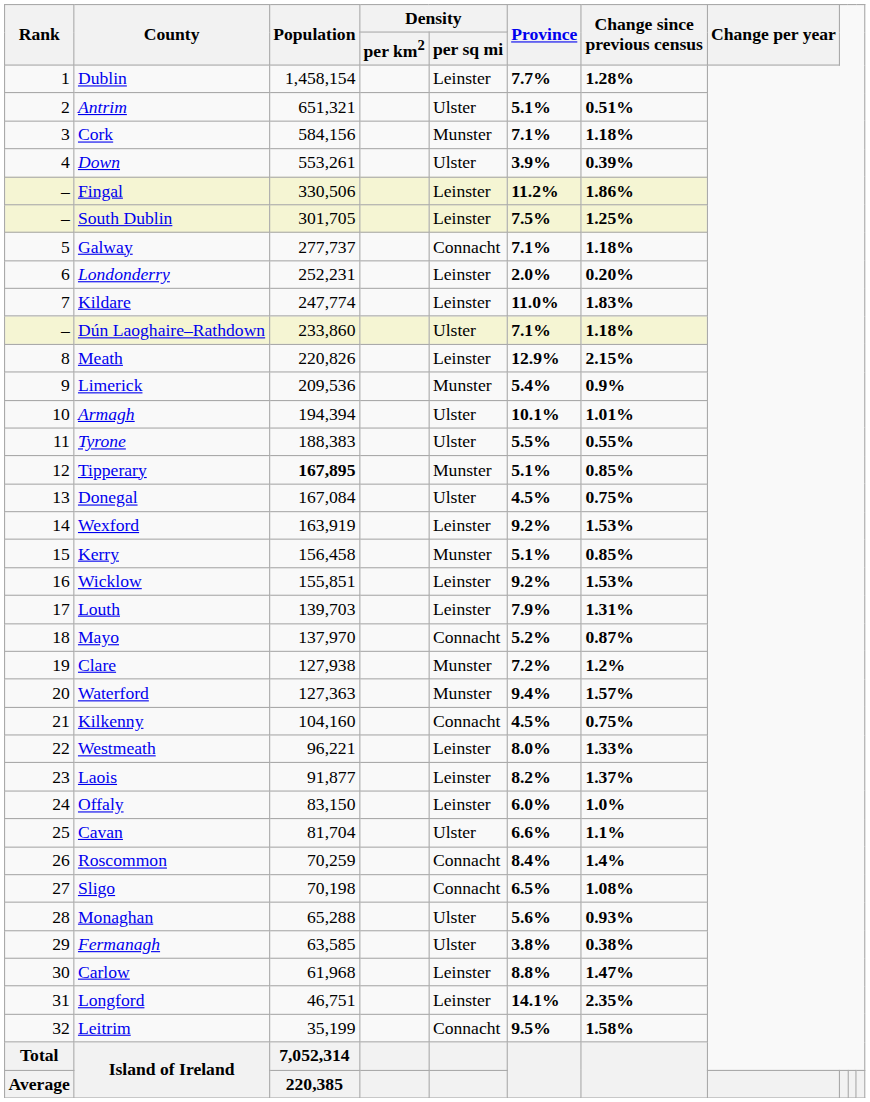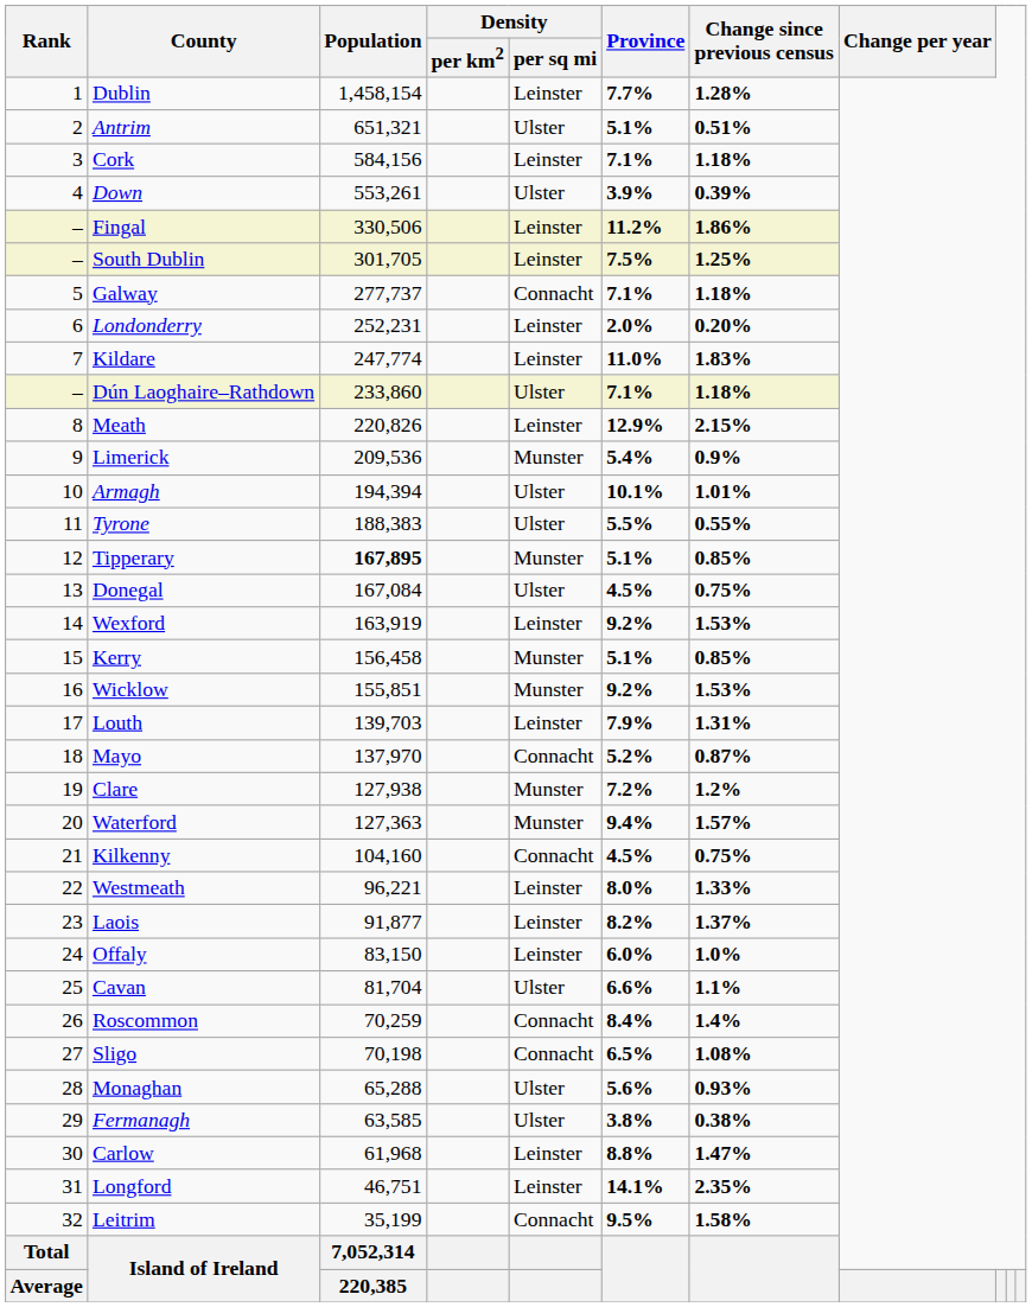Cork | Density / per sq mi: Munster -> Leinster
Wicklow | Density / per sq mi: Leinster -> Munster
